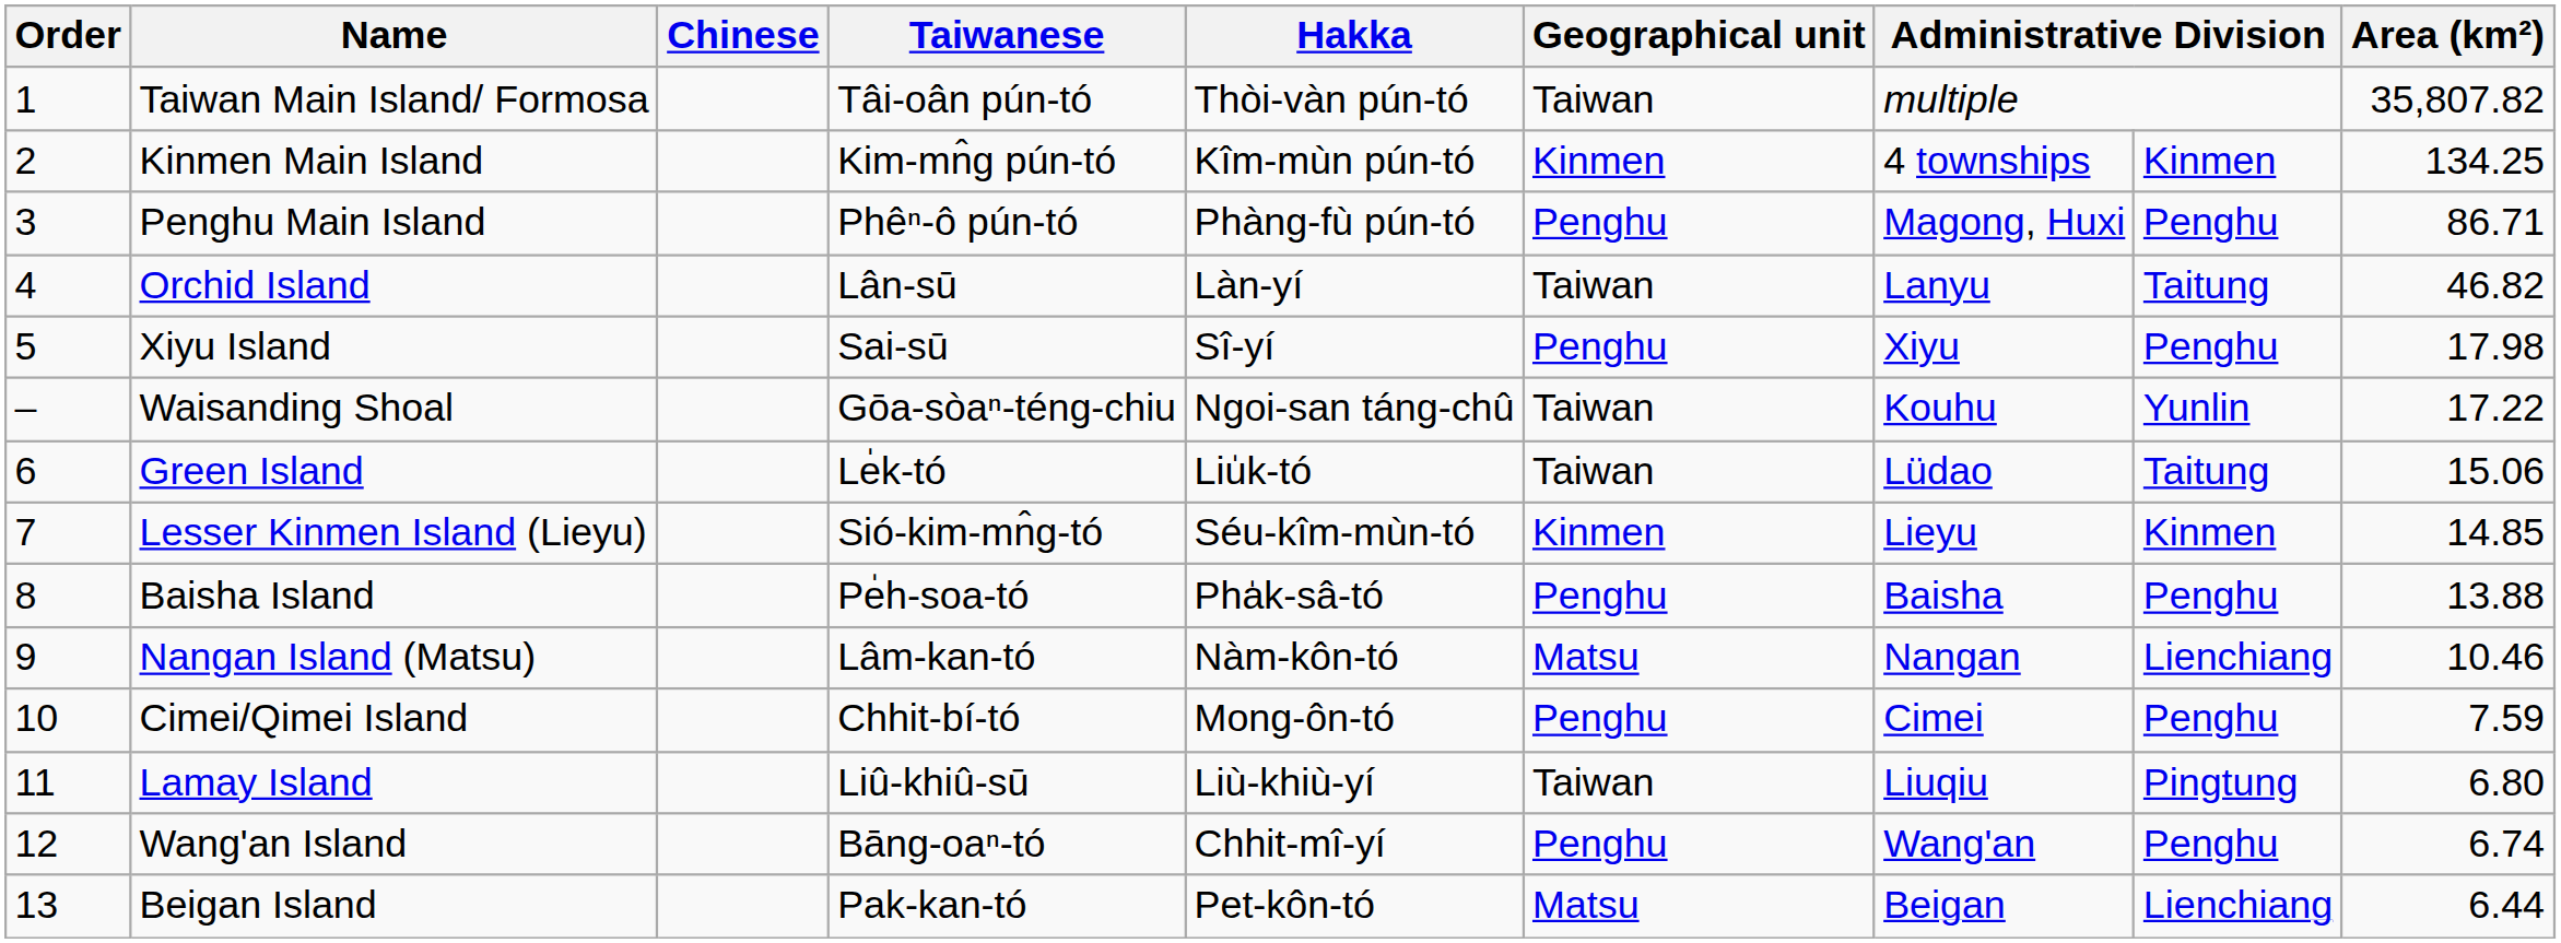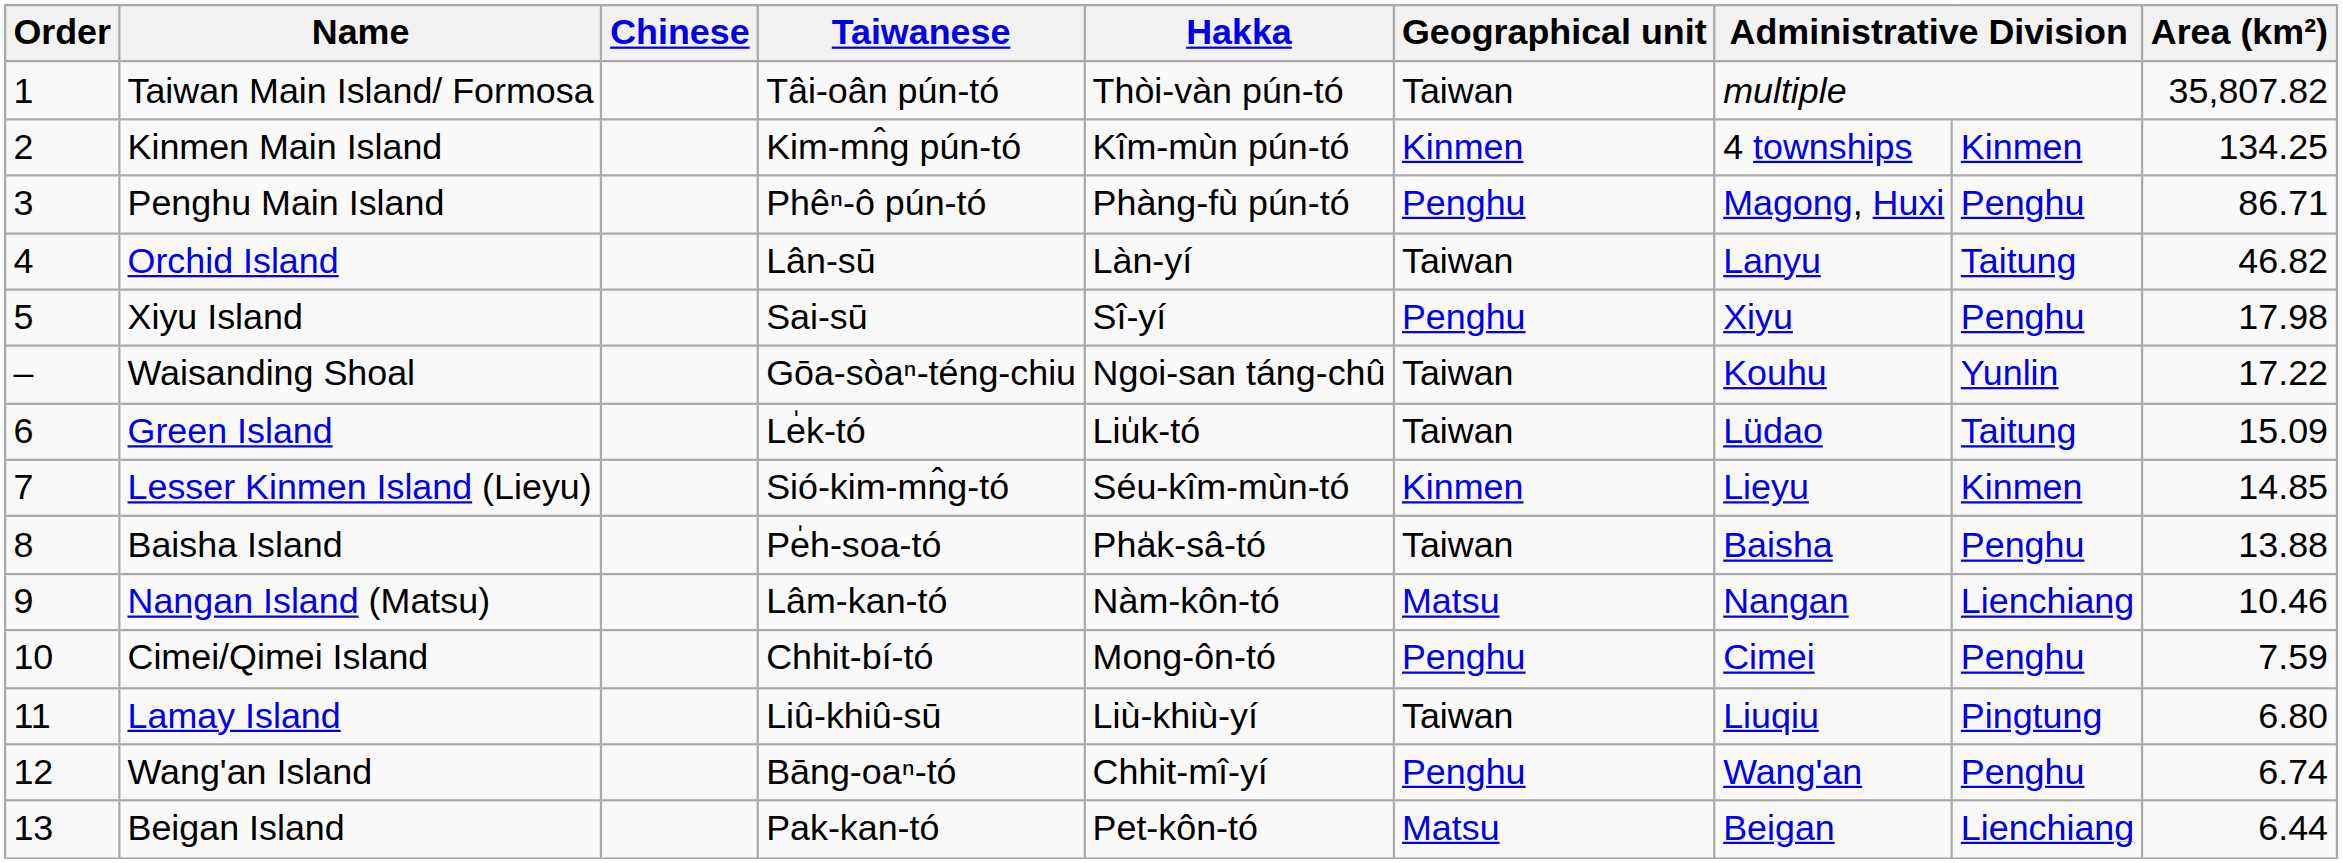Green Island | Area (km²): 15.06 -> 15.09
Baisha Island | Geographical unit: Penghu -> Taiwan
